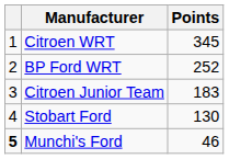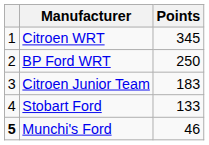BP Ford WRT | Points: 252 -> 250
Stobart Ford | Points: 130 -> 133
